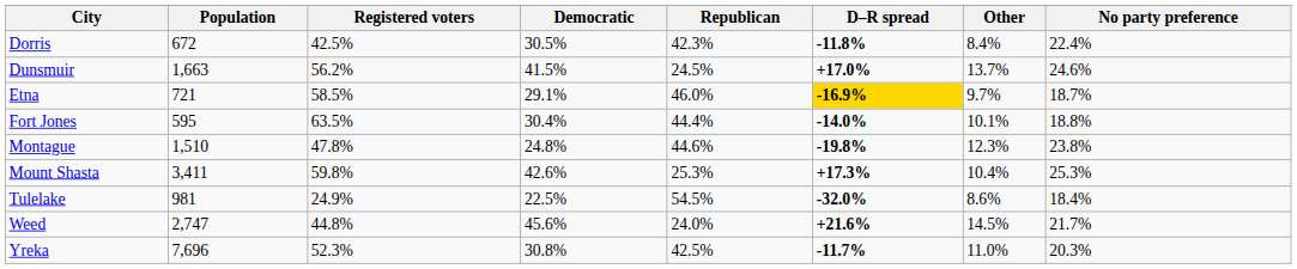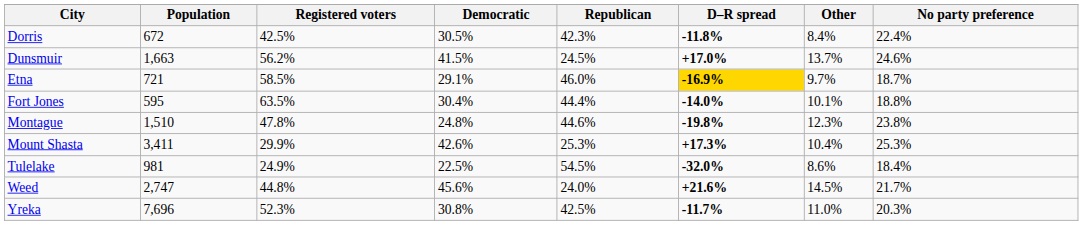Mount Shasta | Registered voters: 59.8% -> 29.9%
